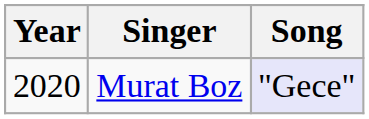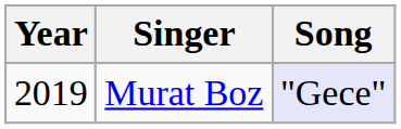Murat Boz | Year: 2020 -> 2019
